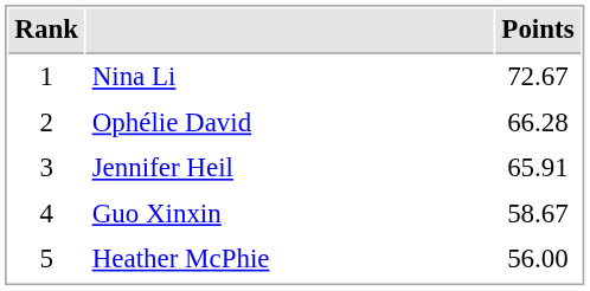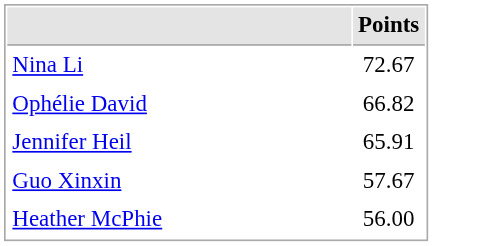- column: Rank | 1 | 2 | 3 | 4 | 5
Ophélie David | Points: 66.28 -> 66.82
Guo Xinxin | Points: 58.67 -> 57.67
